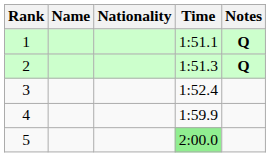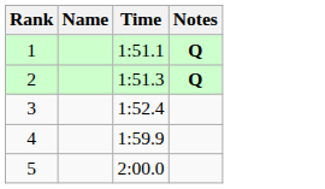- column: Nationality
5 | Time: lightgreen background -> no background
